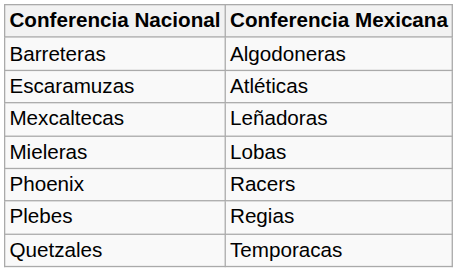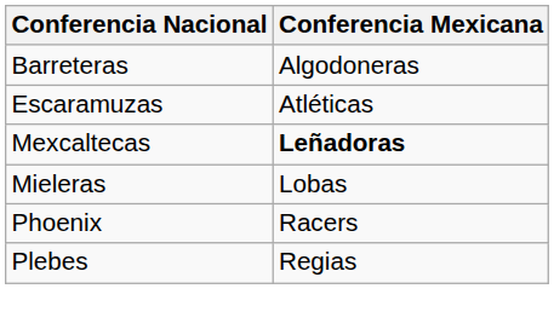Mexcaltecas | Conferencia Mexicana: normal -> bold
- row: Quetzales | Temporacas
